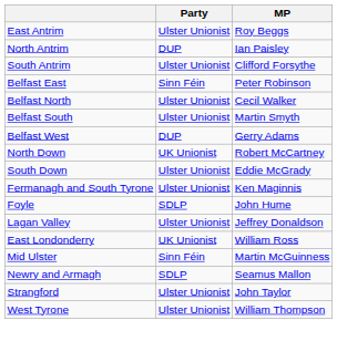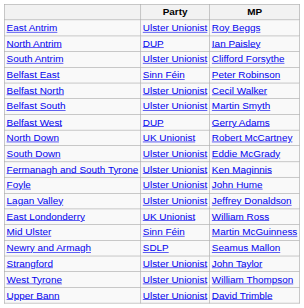Foyle | Party: SDLP -> Ulster Unionist
+ row: Upper Bann | Ulster Unionist | David Trimble
